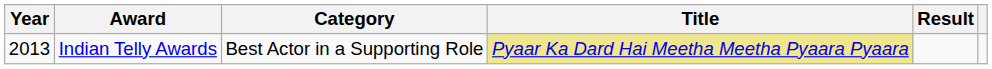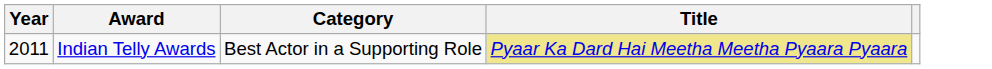- column: Result
Indian Telly Awards | Year: 2013 -> 2011
